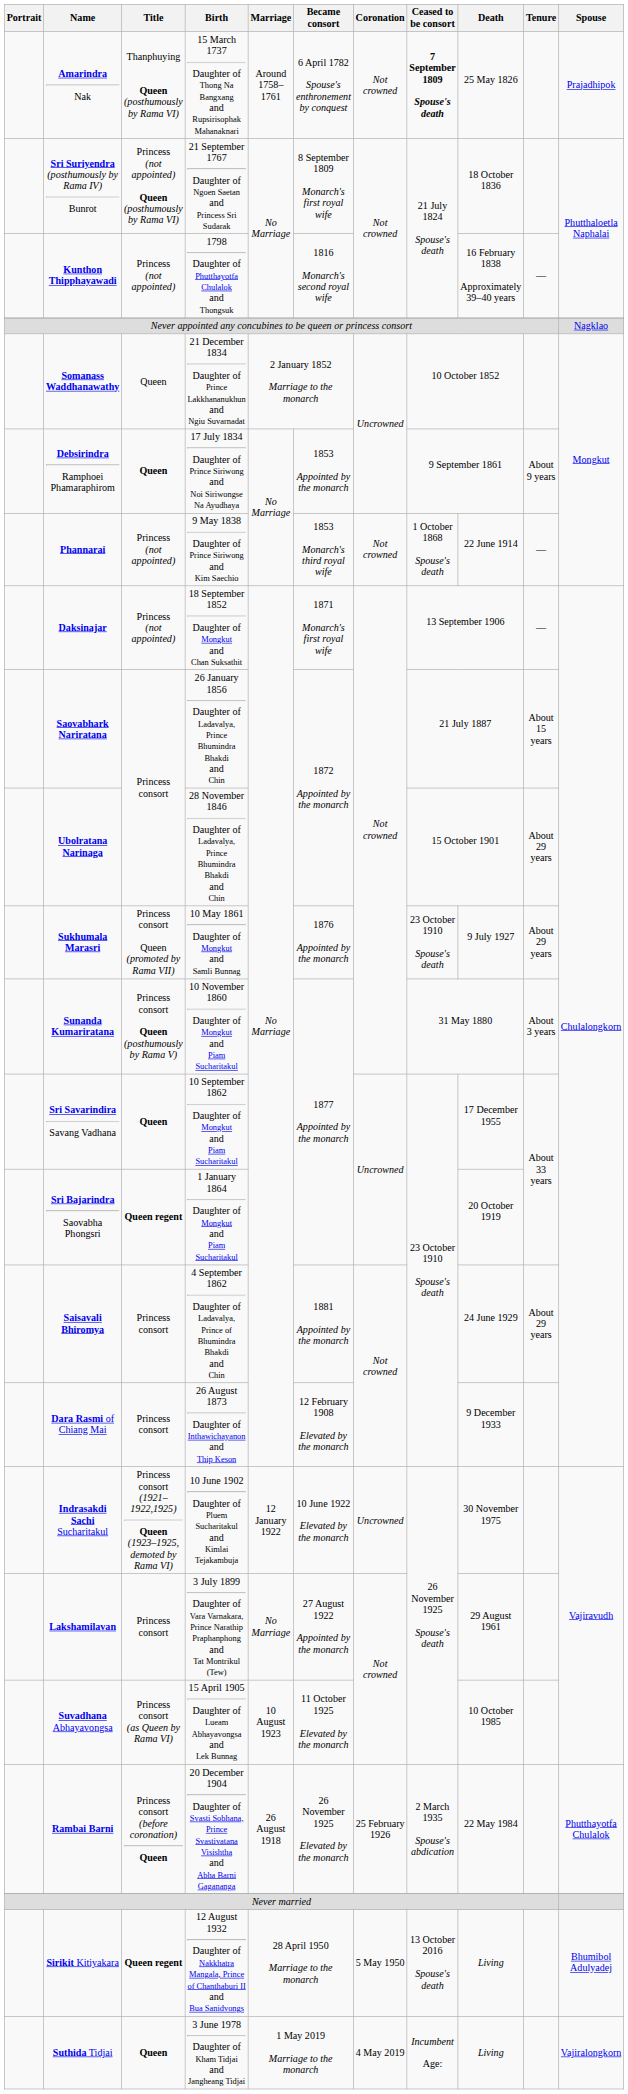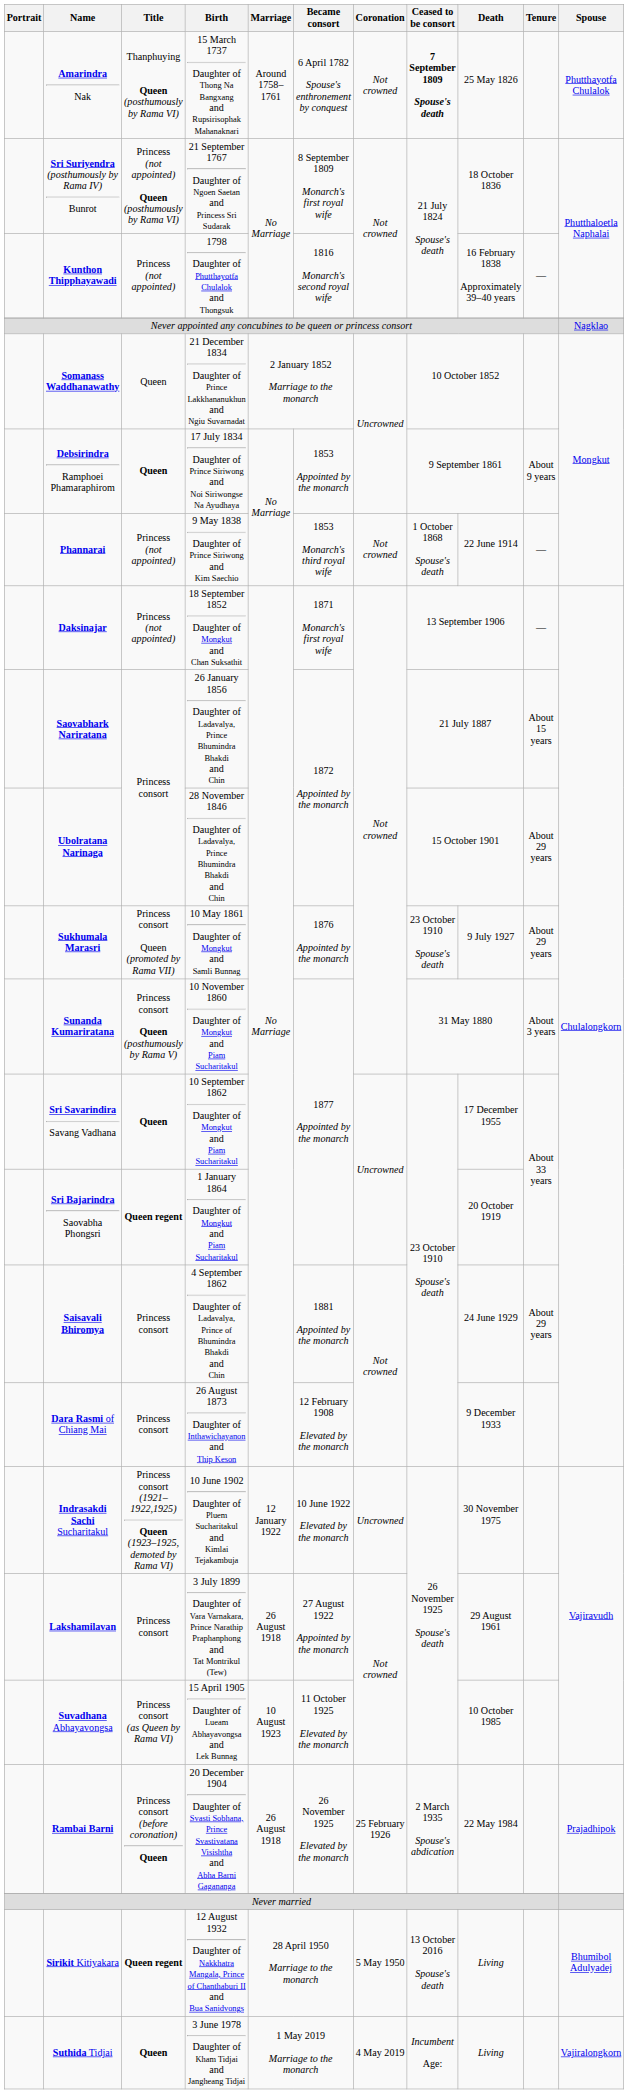Amarindra Nak | Spouse: Prajadhipok -> Phutthayotfa Chulalok
Lakshamilavan | Marriage: No Marriage -> 26 August 1918
Rambai Barni | Spouse: Phutthayotfa Chulalok -> Prajadhipok
